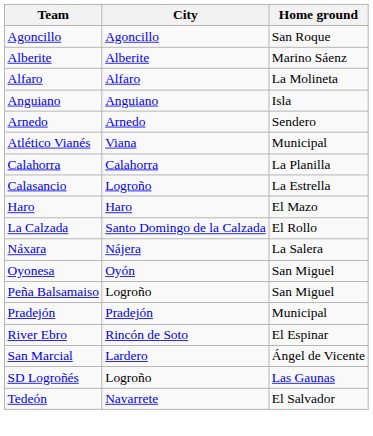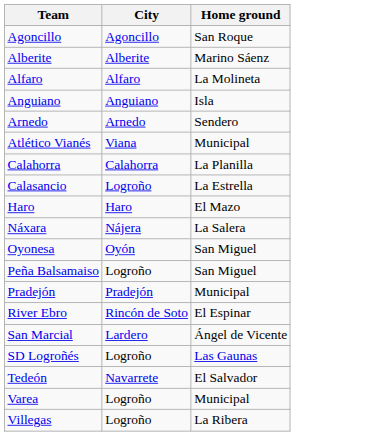- row: La Calzada | Santo Domingo de la Calzada | El Rollo
+ row: Varea | Logroño | Municipal
+ row: Villegas | Logroño | La Ribera
